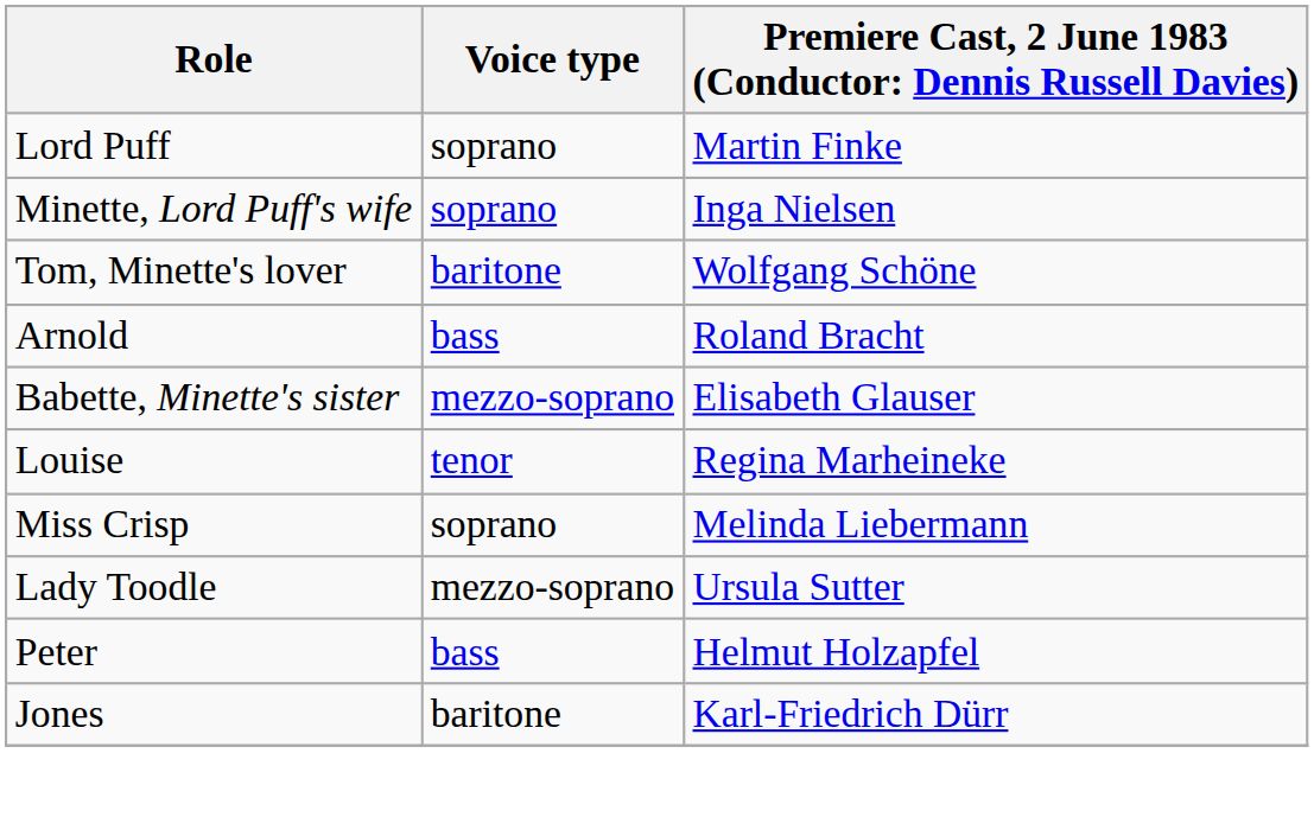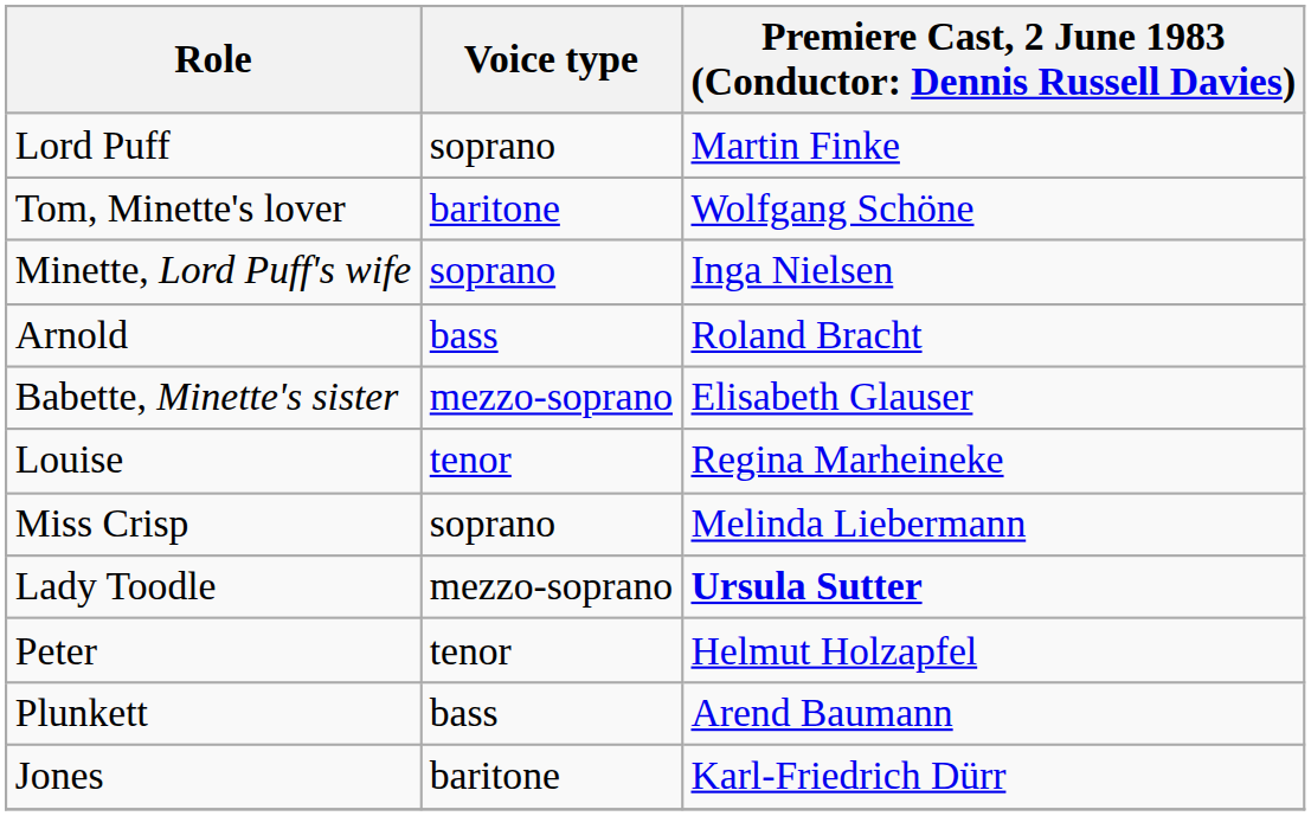rows swapped: Minette, Lord Puff's wife <-> Tom, Minette's lover
Lady Toodle | column 3: normal -> bold
Peter | Voice type: bass -> tenor
+ row: Plunkett | bass | Arend Baumann
